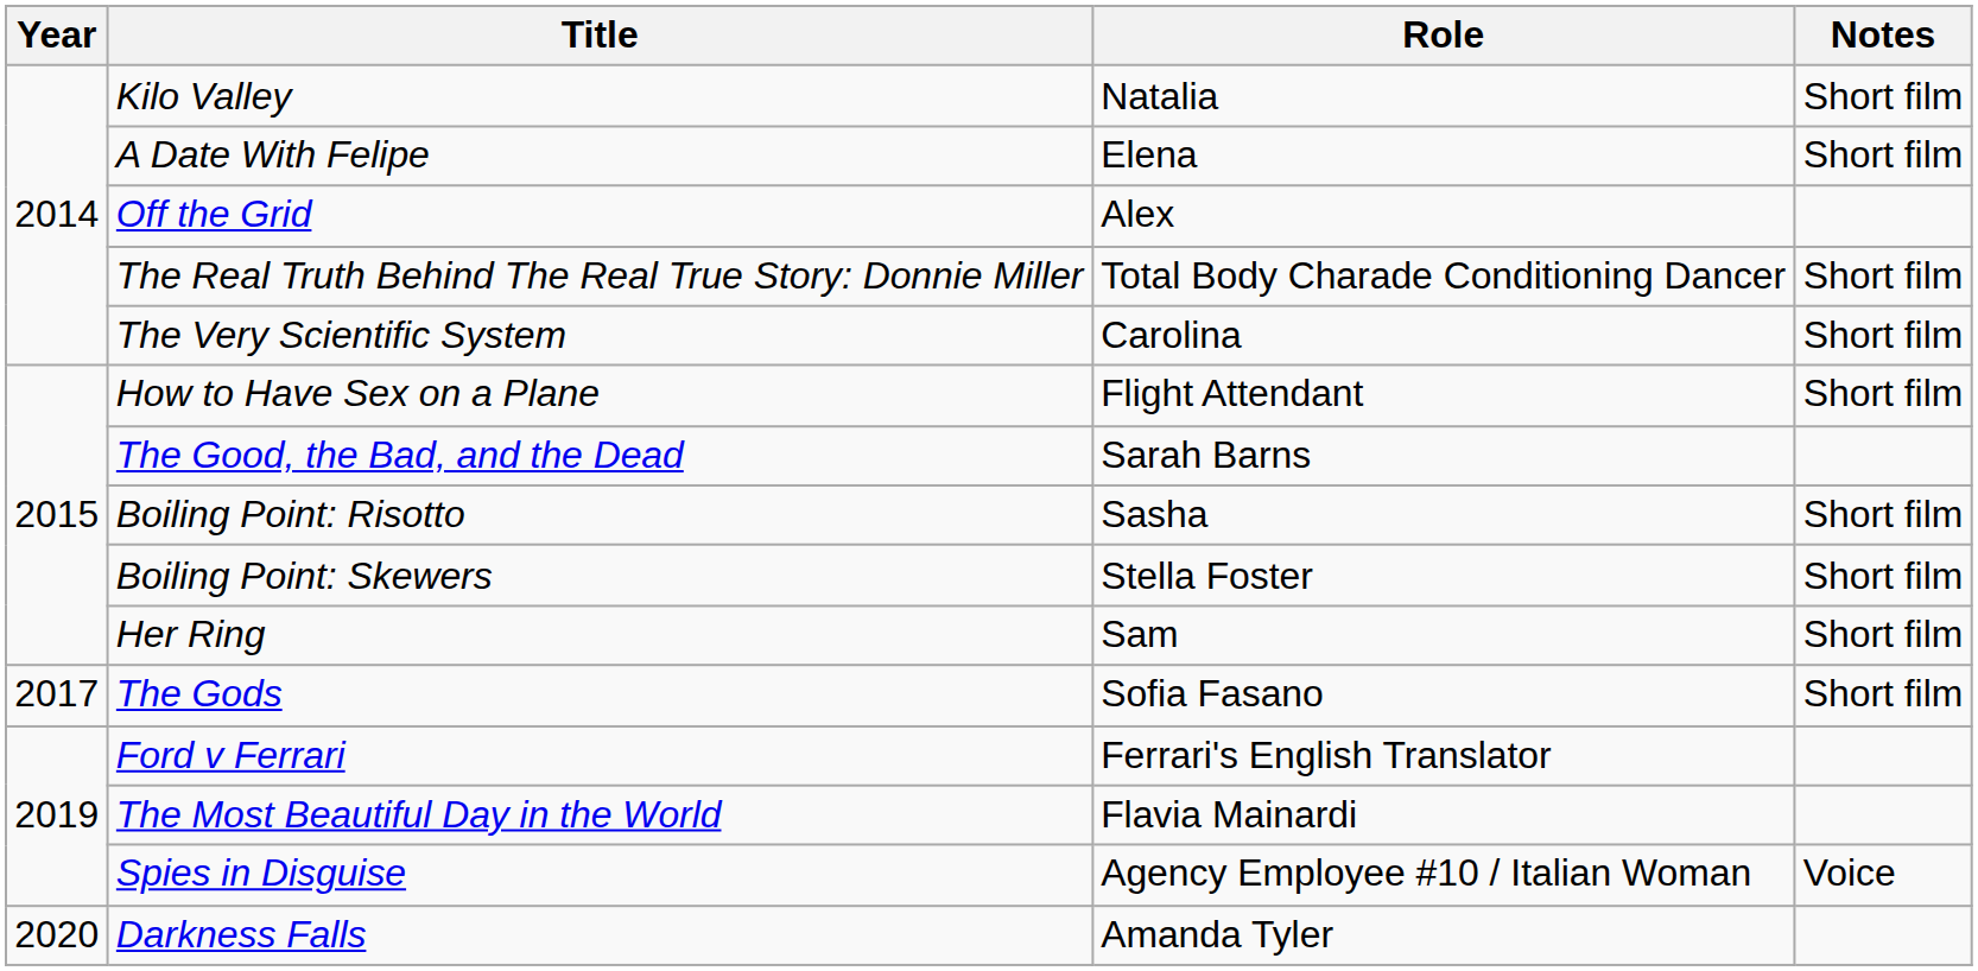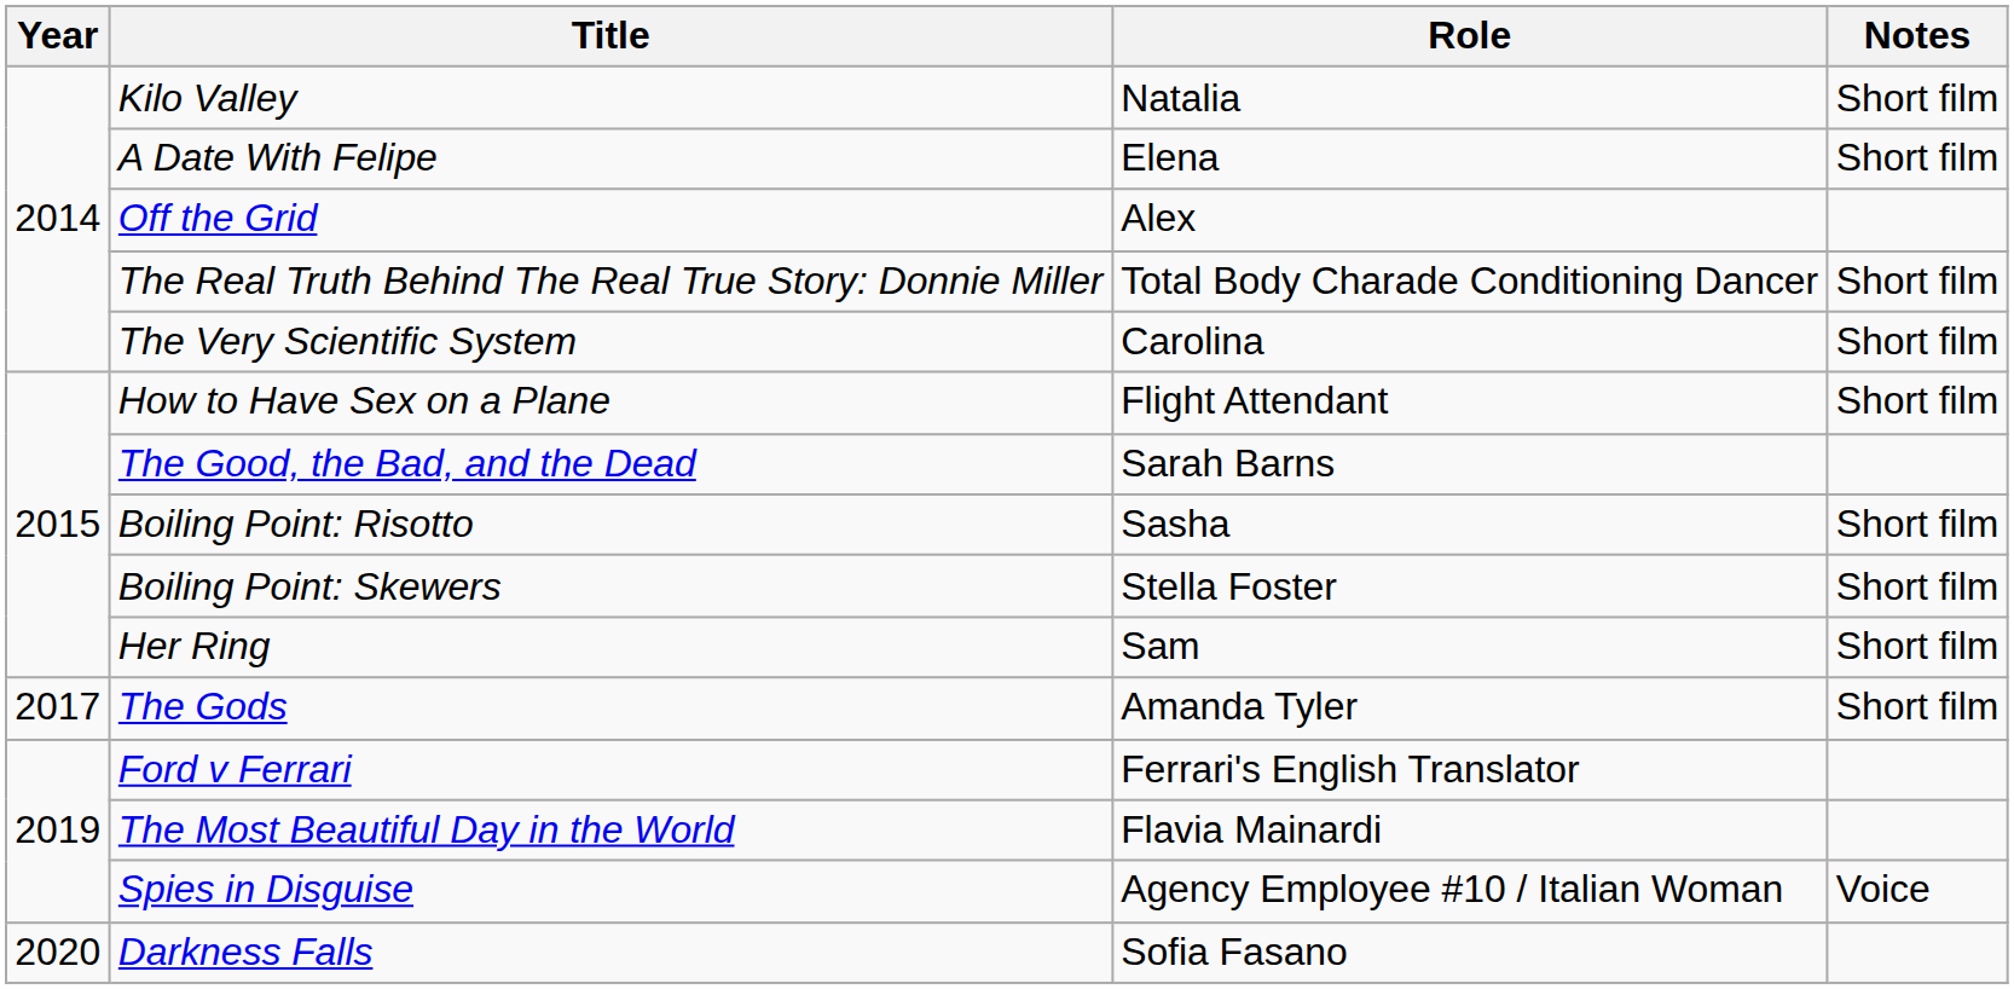The Gods | Role: Sofia Fasano -> Amanda Tyler
Darkness Falls | Role: Amanda Tyler -> Sofia Fasano
